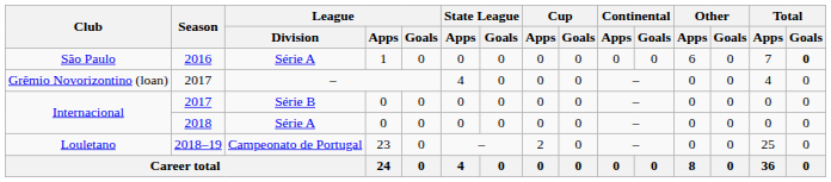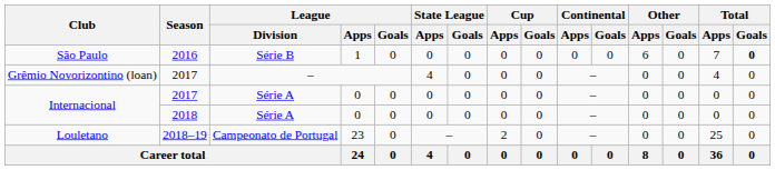São Paulo | League / Division: Série A -> Série B
Internacional / 2017 | League / Division: Série B -> Série A
